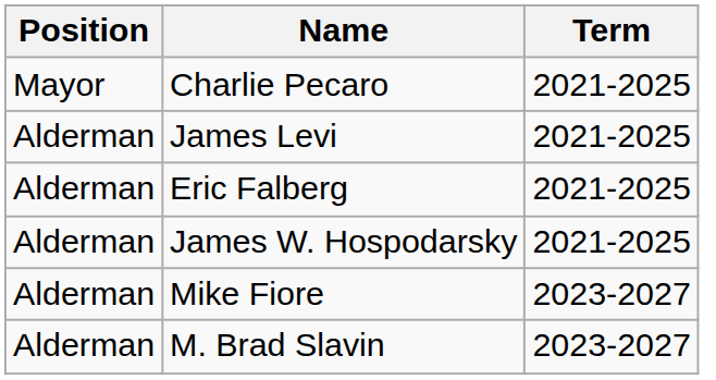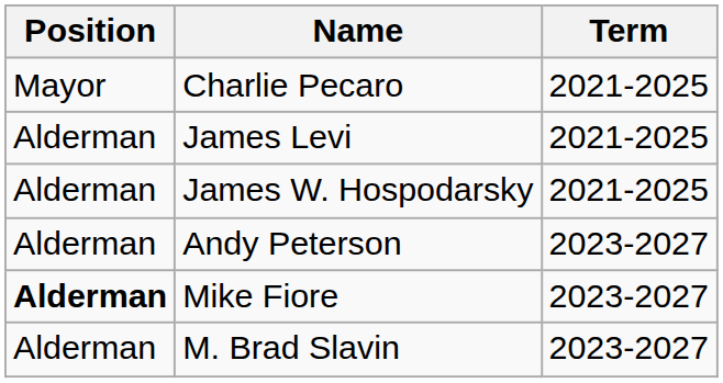- row: Alderman | Eric Falberg | 2021-2025
+ row: Alderman | Andy Peterson | 2023-2027
Mike Fiore | Position: normal -> bold
